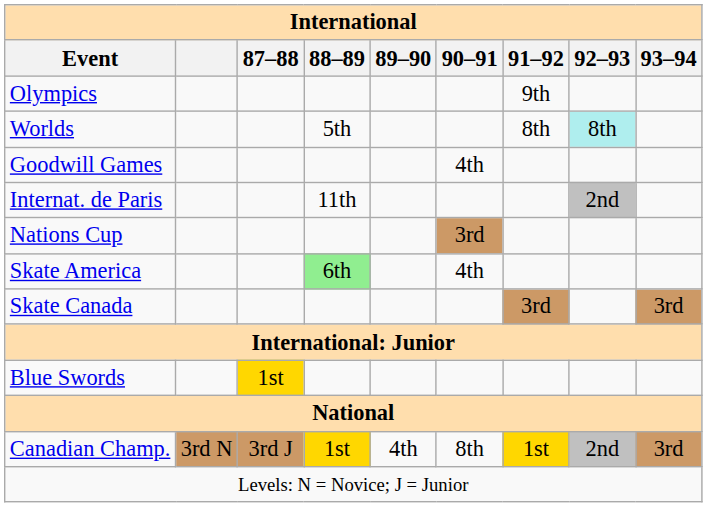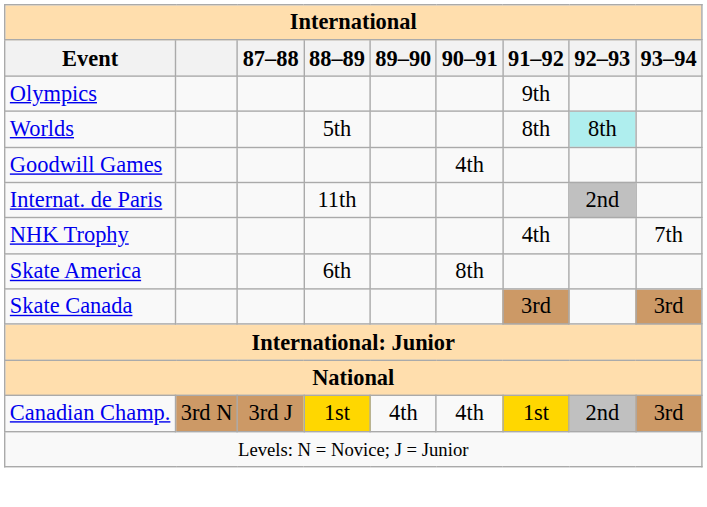- row: Nations Cup | 3rd
+ row: NHK Trophy | 4th | 7th
Skate America | 88–89: lightgreen background -> no background
Skate America | 90–91: 4th -> 8th
- row: Blue Swords | 1st
Canadian Champ. | 90–91: 8th -> 4th
